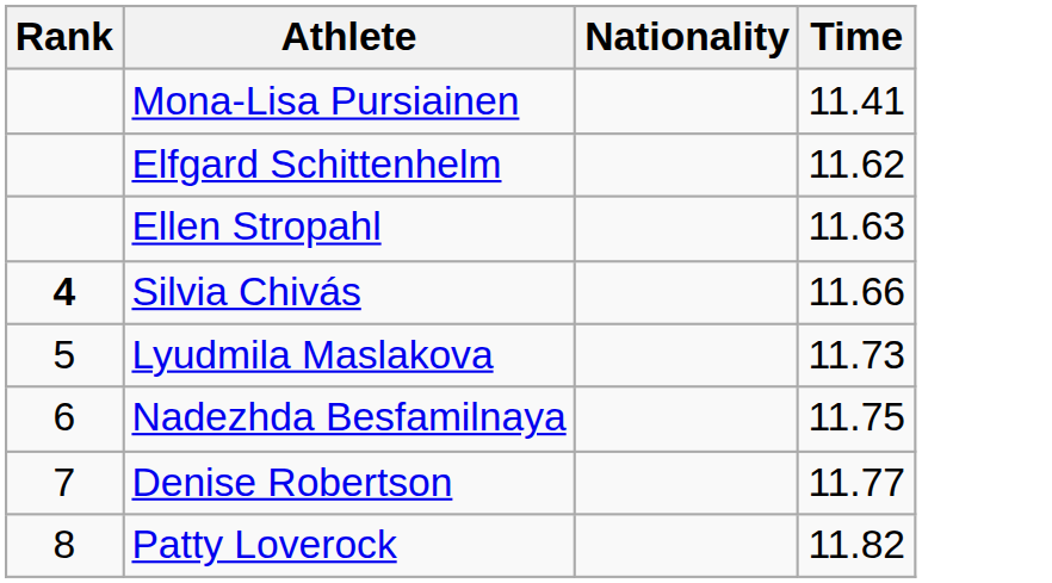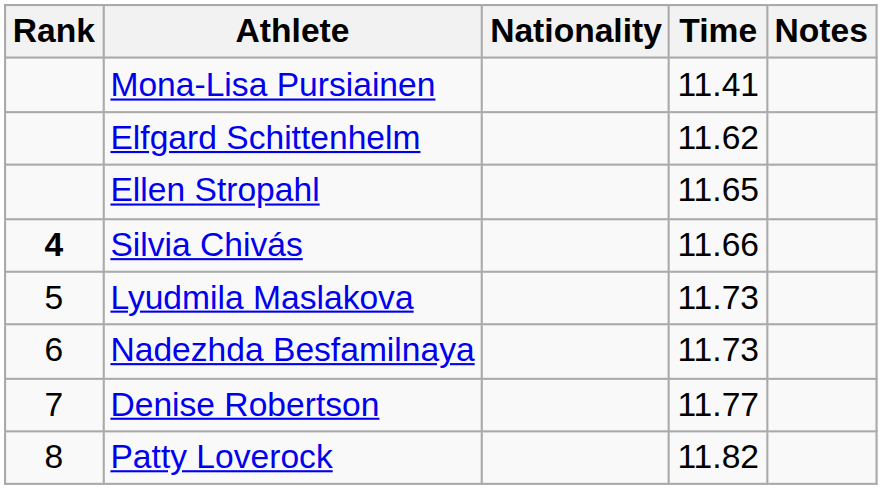+ column: Notes
Ellen Stropahl | Time: 11.63 -> 11.65
Nadezhda Besfamilnaya | Time: 11.75 -> 11.73
